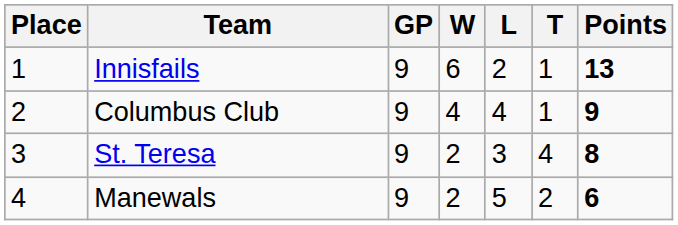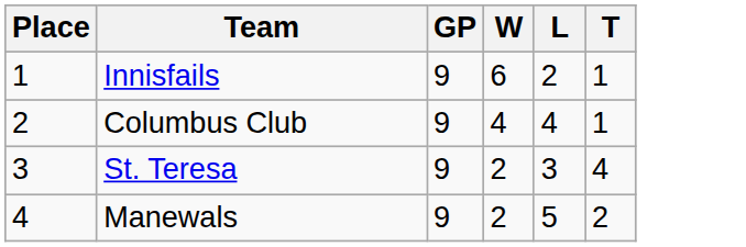- column: Points | 13 | 9 | 8 | 6
